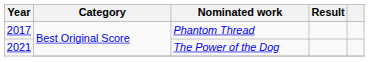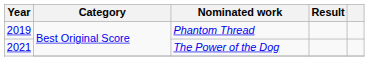Phantom Thread | Year: 2017 -> 2019
